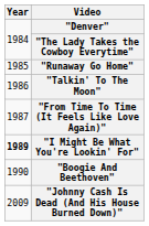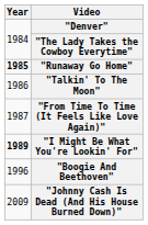"Runaway Go Home" | Year: normal -> bold
"Boogie And Beethoven" | Year: 1990 -> 1996
